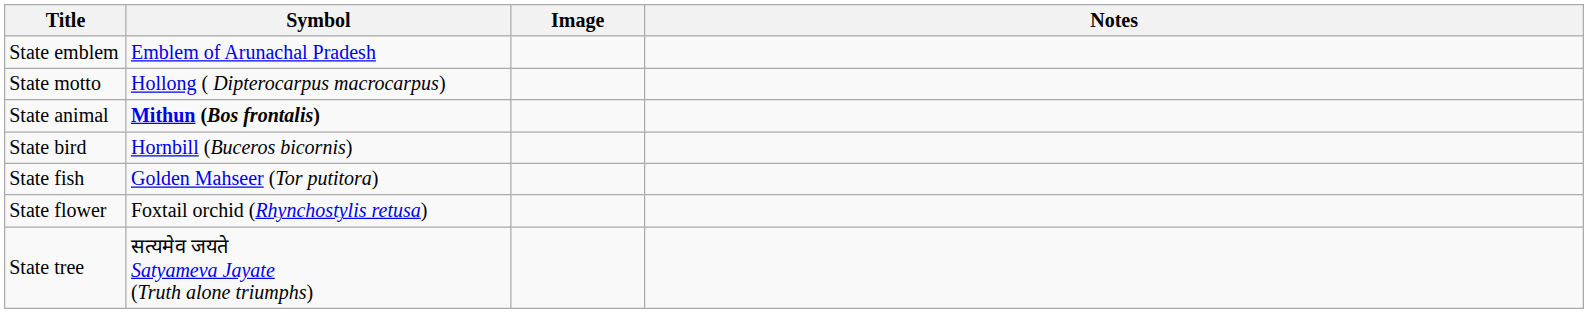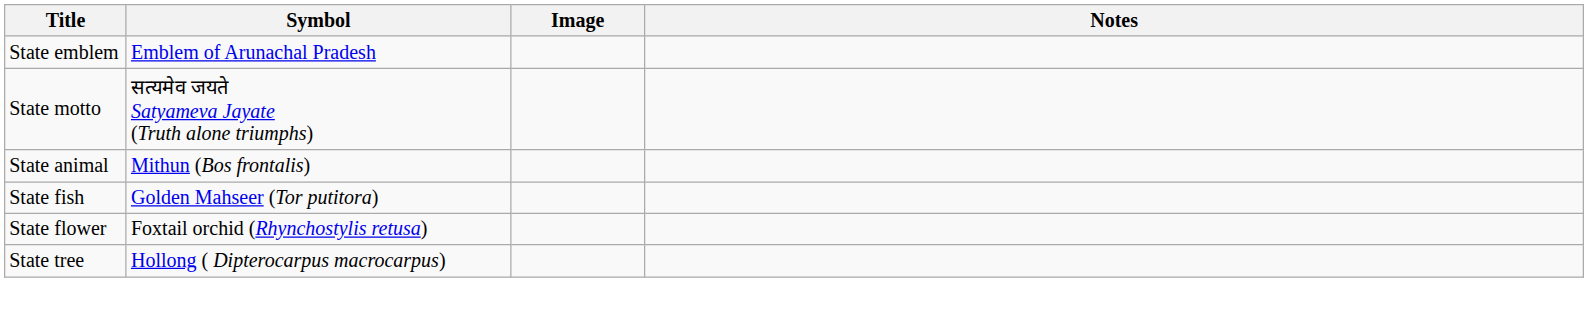State motto | Symbol: Hollong ( Dipterocarpus macrocarpus) -> सत्यमेव जयते Satyameva Jayate (Truth alone triumphs)
State animal | Symbol: bold -> normal
- row: State bird | Hornbill (Buceros bicornis)
State tree | Symbol: सत्यमेव जयते Satyameva Jayate (Truth alone triumphs) -> Hollong ( Dipterocarpus macrocarpus)
